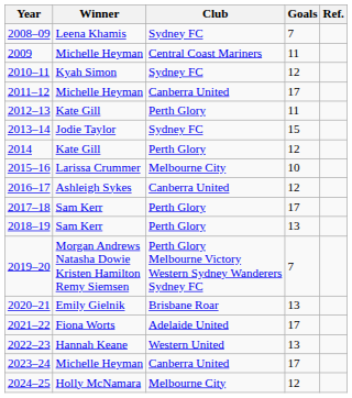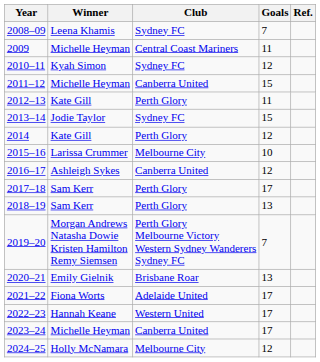2011–12 | Goals: 17 -> 15
2022–23 | Goals: 13 -> 17
